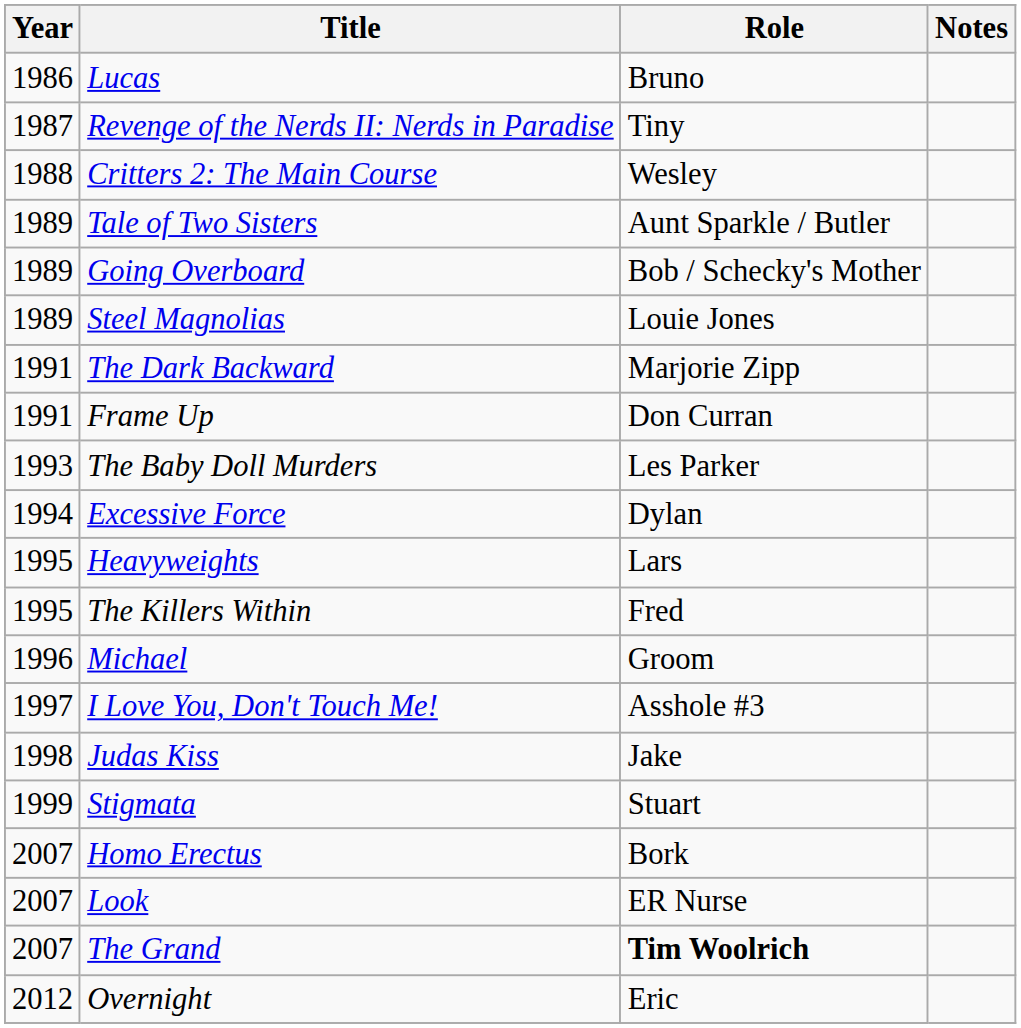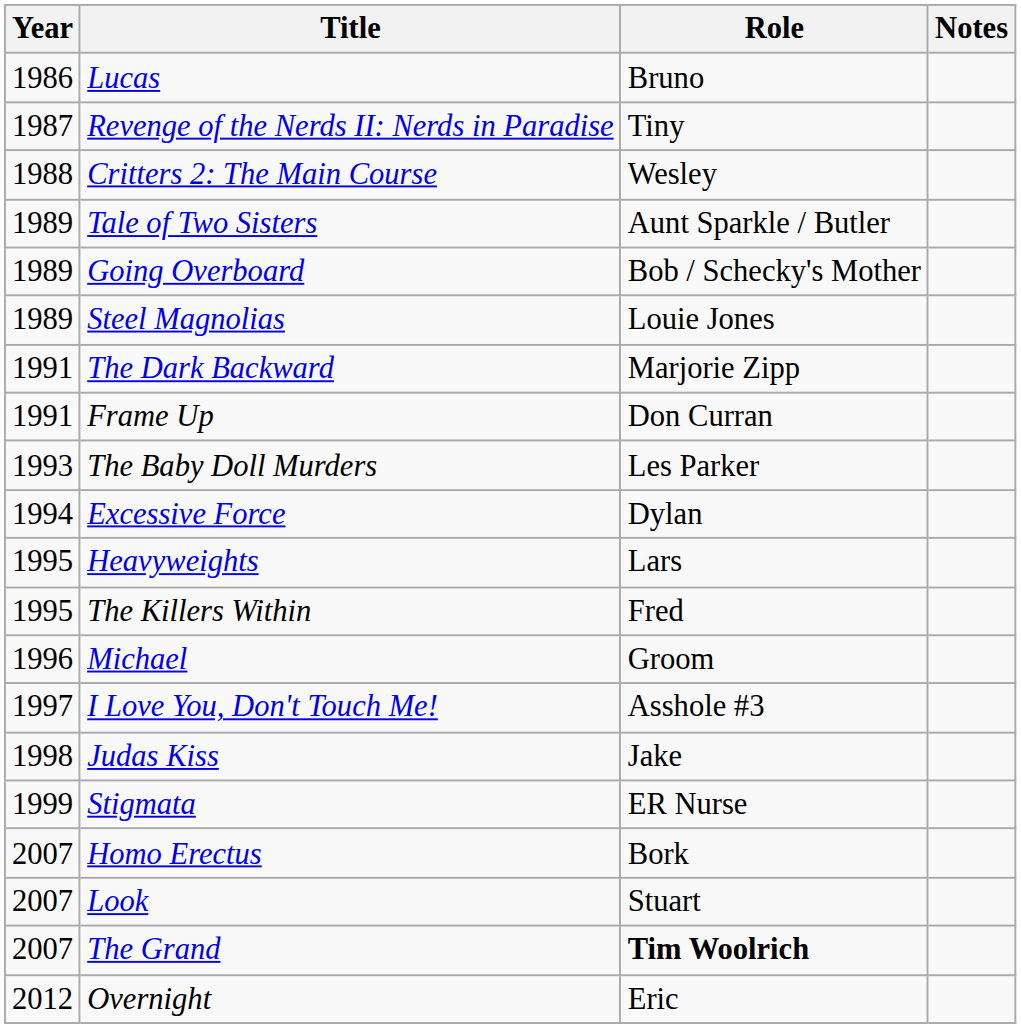Stigmata | Role: Stuart -> ER Nurse
Look | Role: ER Nurse -> Stuart
